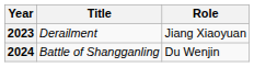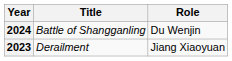rows swapped: 2023 <-> 2024
